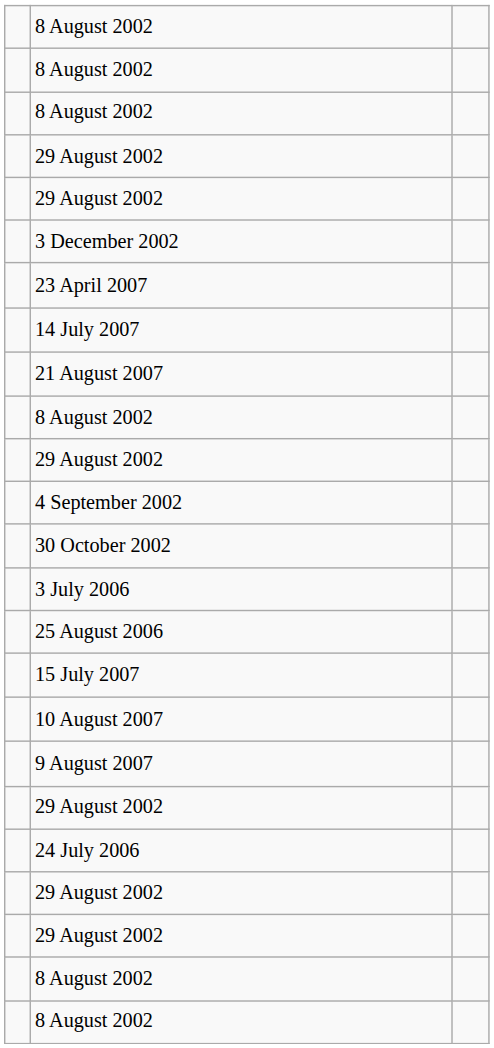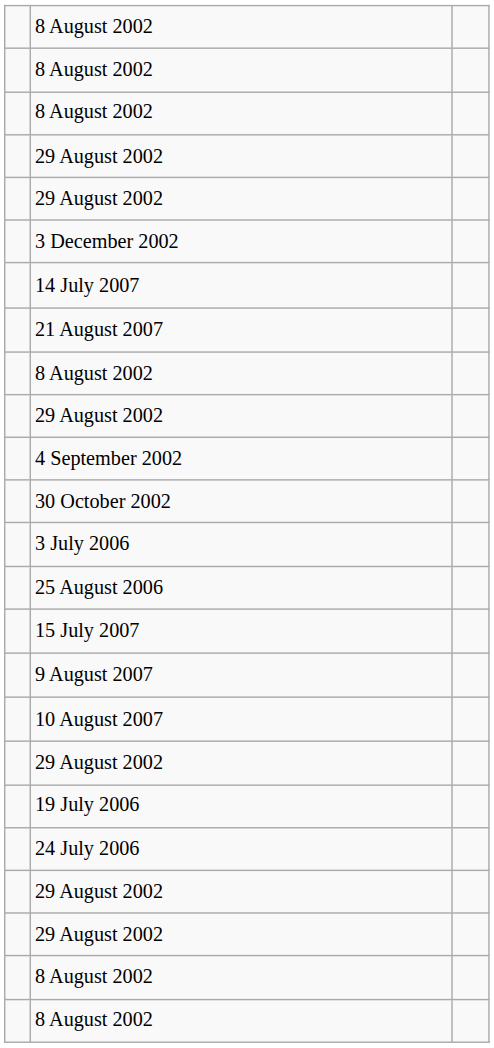- row: 23 April 2007
rows swapped: 9 August 2007 <-> 10 August 2007
+ row: 19 July 2006
